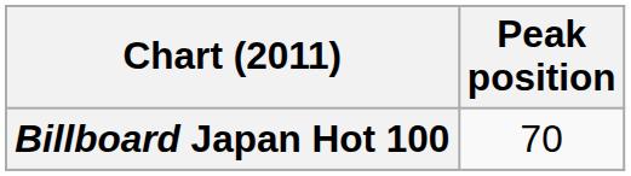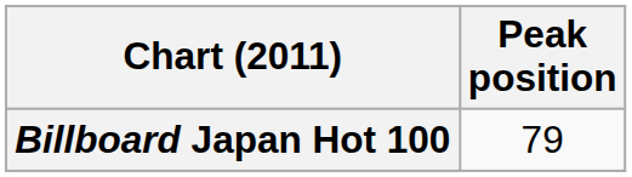Billboard Japan Hot 100 | Peak position: 70 -> 79
